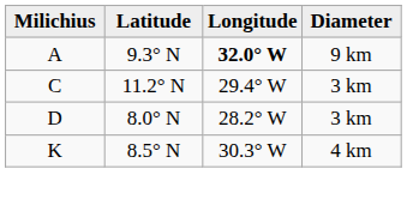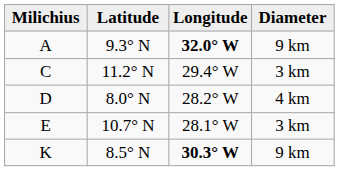D | Diameter: 3 km -> 4 km
+ row: E | 10.7° N | 28.1° W | 3 km
K | Longitude: normal -> bold
K | Diameter: 4 km -> 9 km
